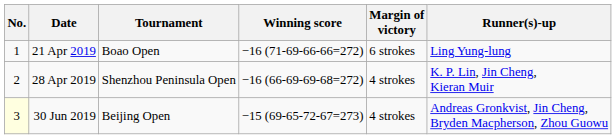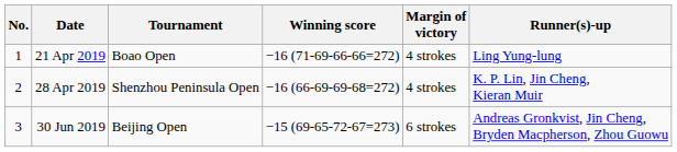21 Apr 2019 | Margin of victory: 6 strokes -> 4 strokes
30 Jun 2019 | No.: lightyellow background -> no background
30 Jun 2019 | Margin of victory: 4 strokes -> 6 strokes
